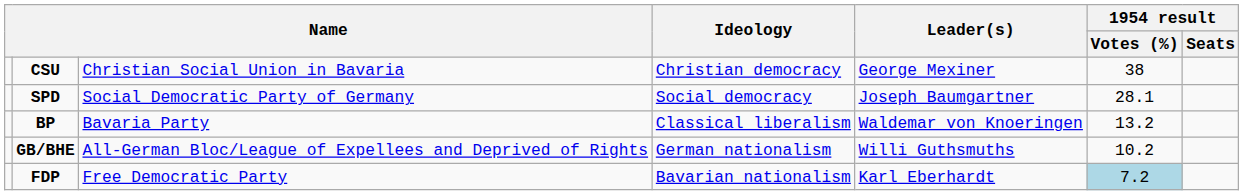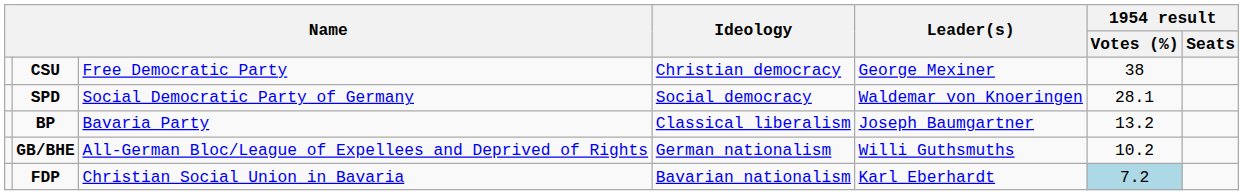CSU | column 3: Christian Social Union in Bavaria -> Free Democratic Party
SPD | Leader(s): Joseph Baumgartner -> Waldemar von Knoeringen
BP | Leader(s): Waldemar von Knoeringen -> Joseph Baumgartner
FDP | column 3: Free Democratic Party -> Christian Social Union in Bavaria
